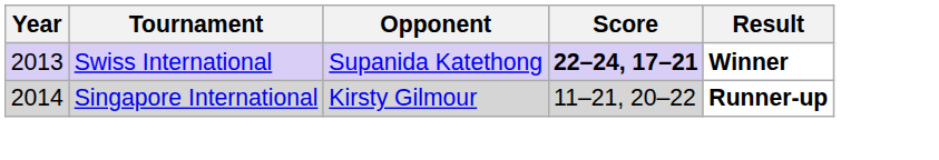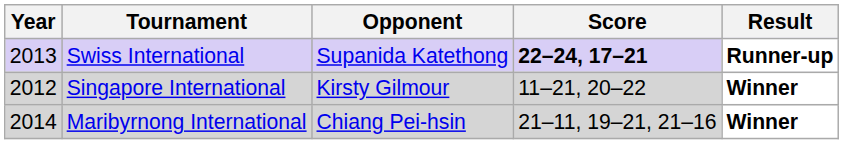Swiss International | Result: Winner -> Runner-up
Singapore International | Year: 2014 -> 2012
Singapore International | Result: Runner-up -> Winner
+ row: 2014 | Maribyrnong International | Chiang Pei-hsin | 21–11, 19–21, 21–16 | Winner
